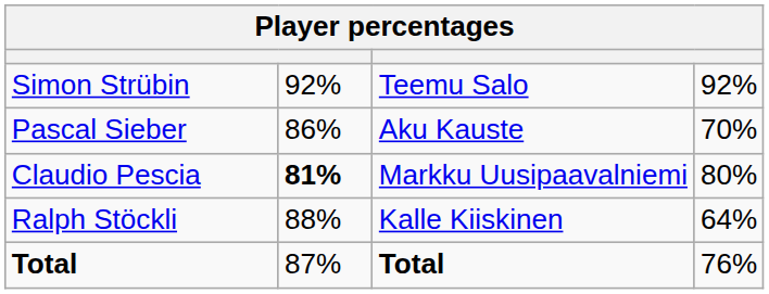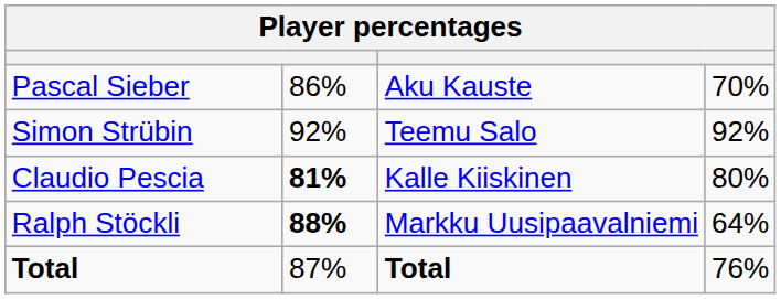rows swapped: Simon Strübin <-> Pascal Sieber
Claudio Pescia | column 3: Markku Uusipaavalniemi -> Kalle Kiiskinen
Ralph Stöckli | column 2: normal -> bold
Ralph Stöckli | column 3: Kalle Kiiskinen -> Markku Uusipaavalniemi
